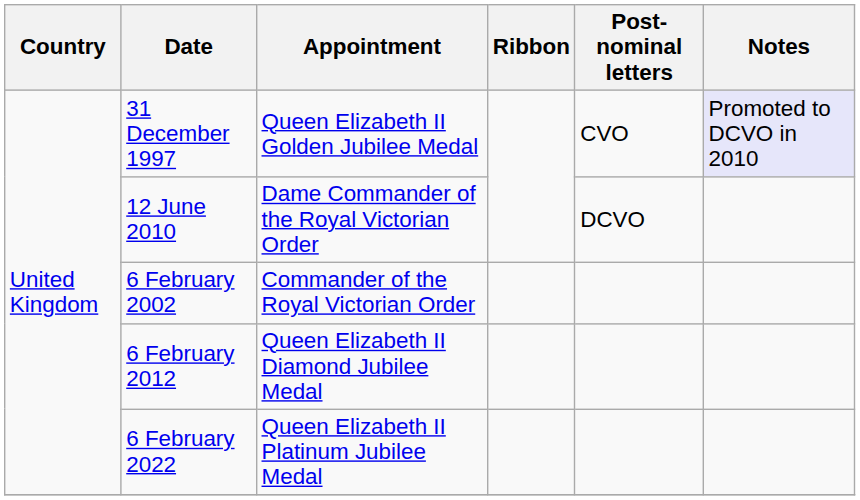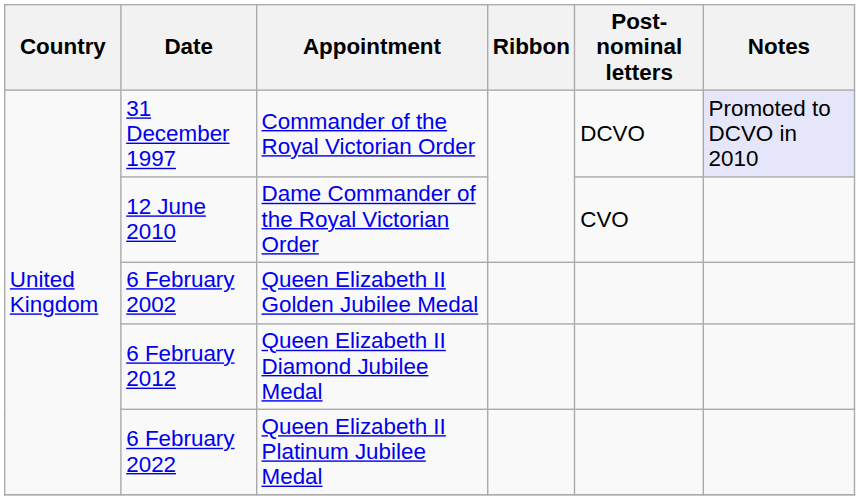31 December 1997 | Appointment: Queen Elizabeth II Golden Jubilee Medal -> Commander of the Royal Victorian Order
31 December 1997 | Post-nominal letters: CVO -> DCVO
12 June 2010 | Post-nominal letters: DCVO -> CVO
6 February 2002 | Appointment: Commander of the Royal Victorian Order -> Queen Elizabeth II Golden Jubilee Medal
